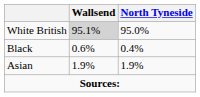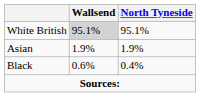White British | North Tyneside: 95.0% -> 95.1%
rows swapped: Asian <-> Black
